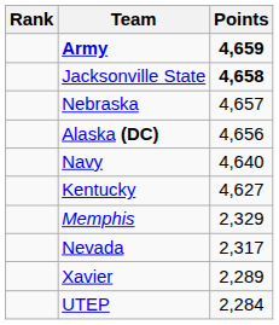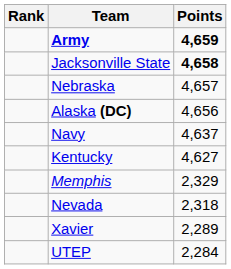Navy | Points: 4,640 -> 4,637
Nevada | Points: 2,317 -> 2,318
